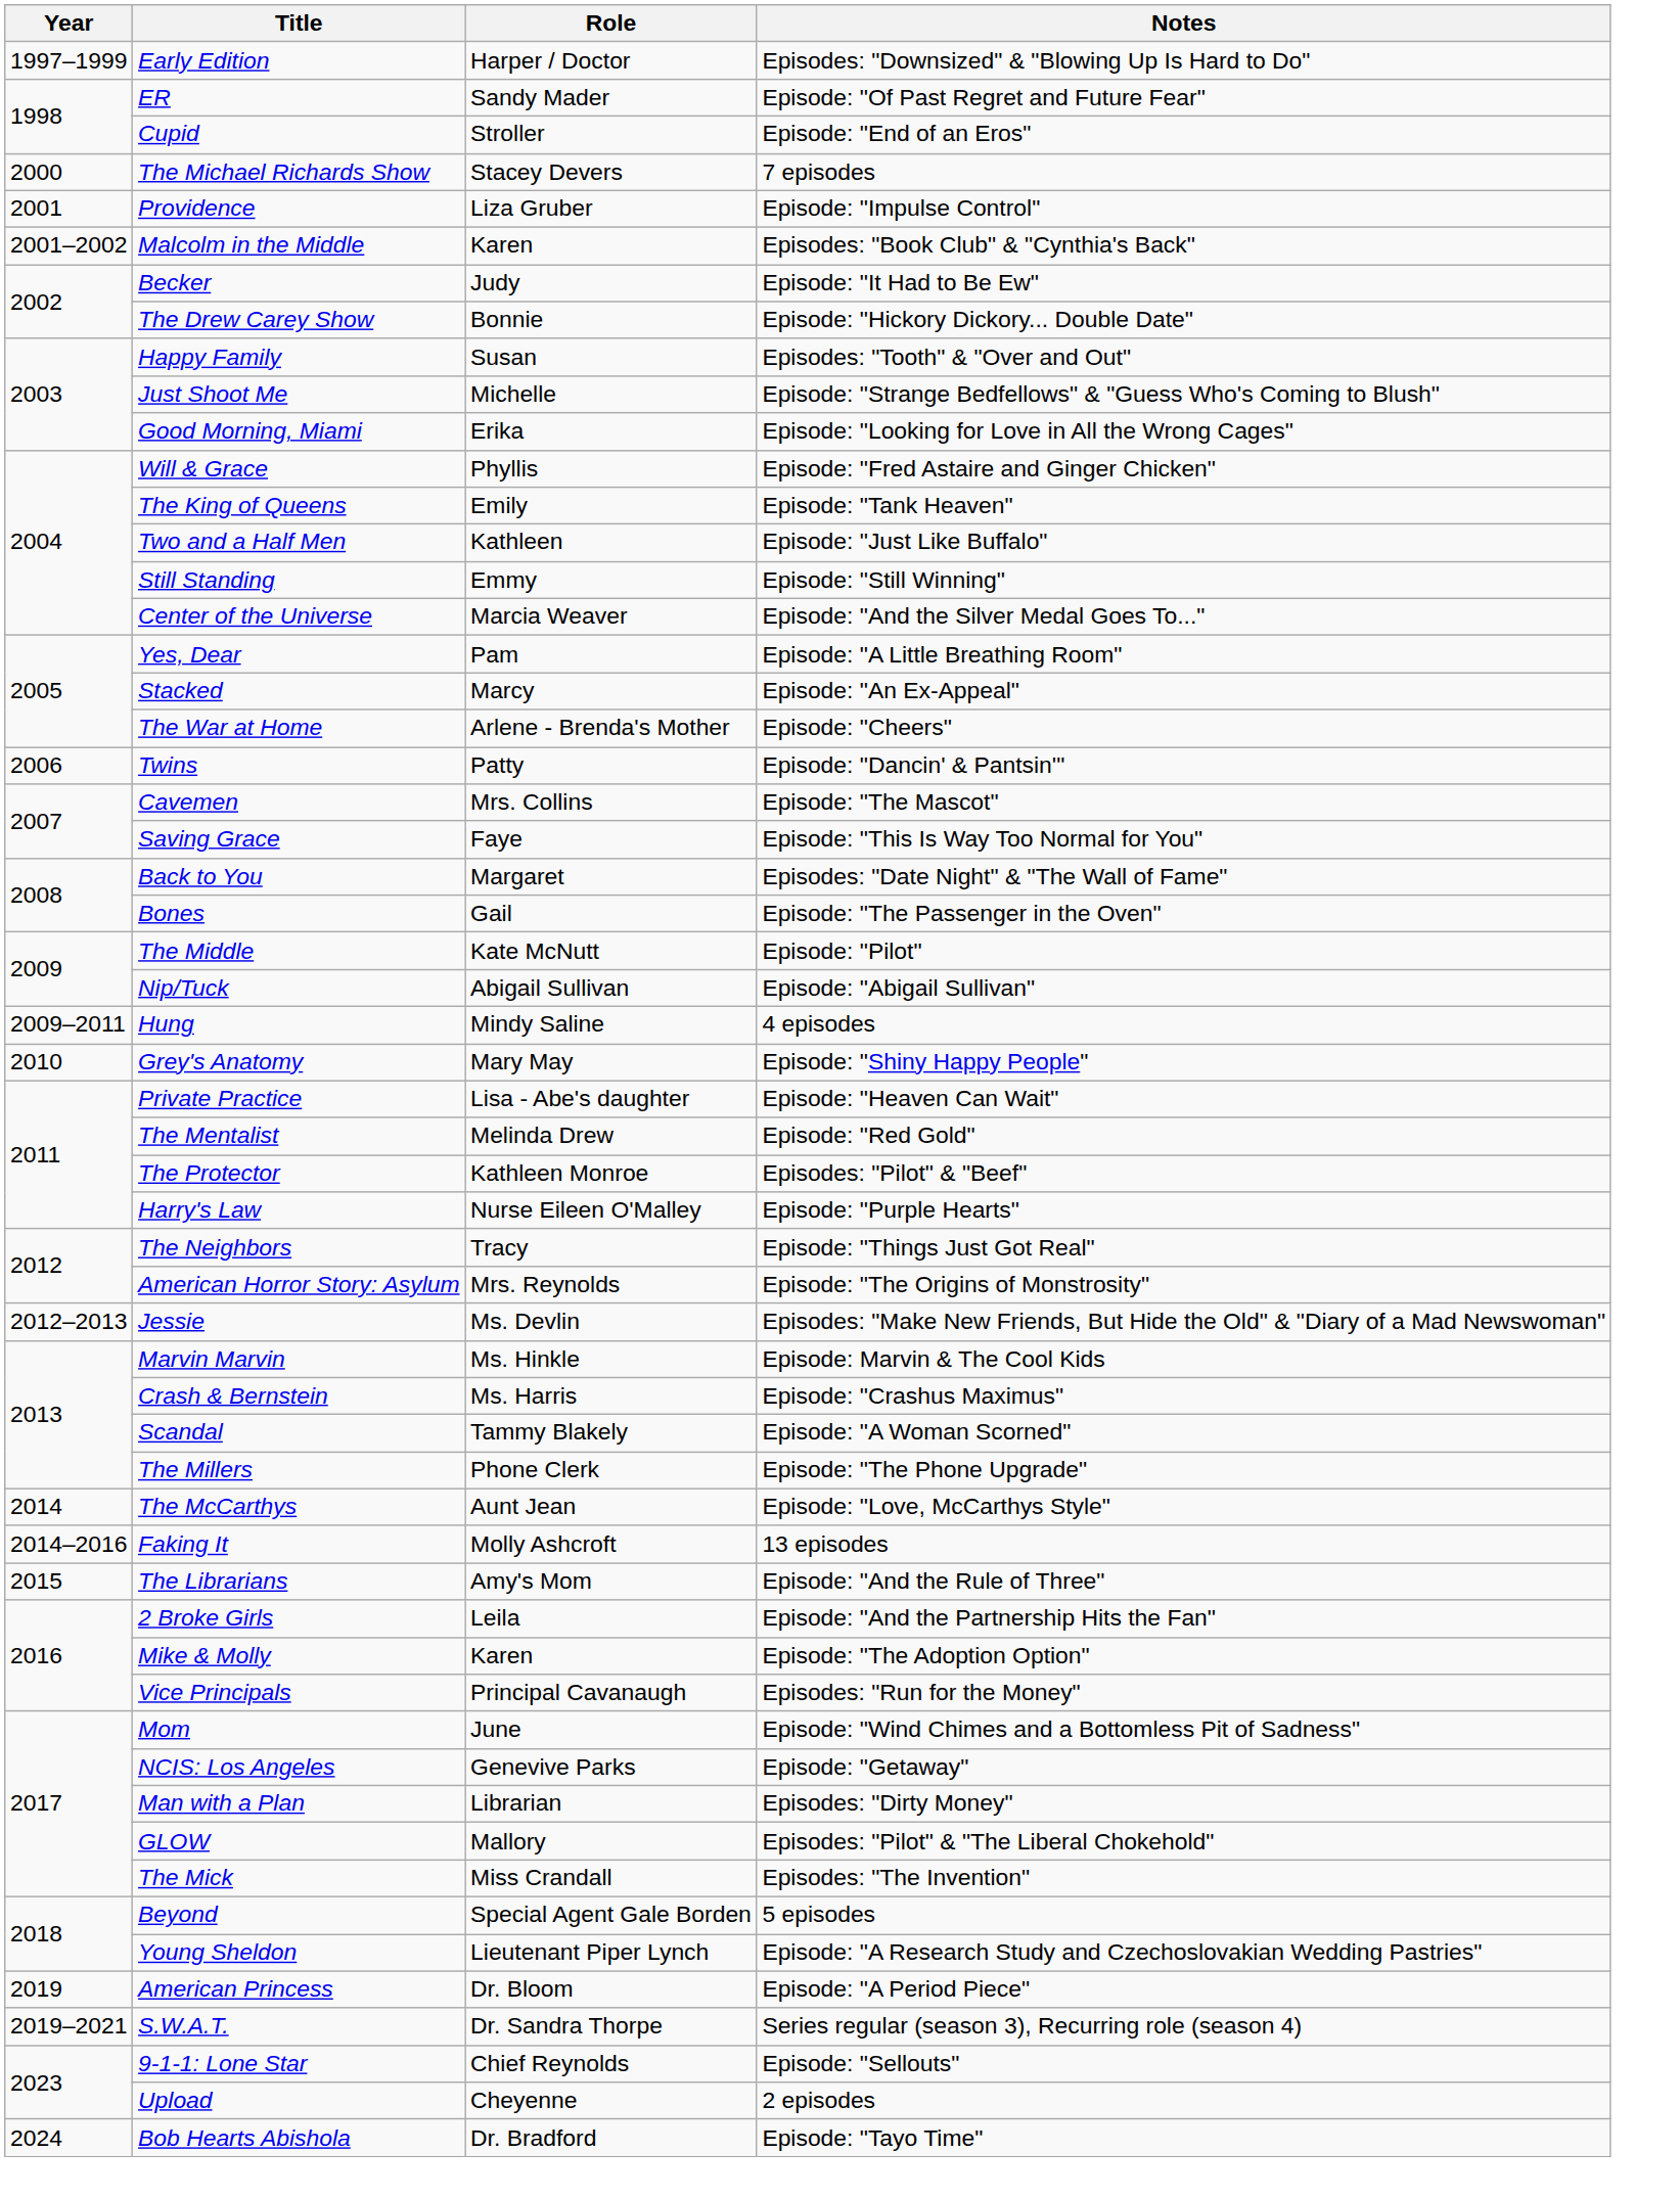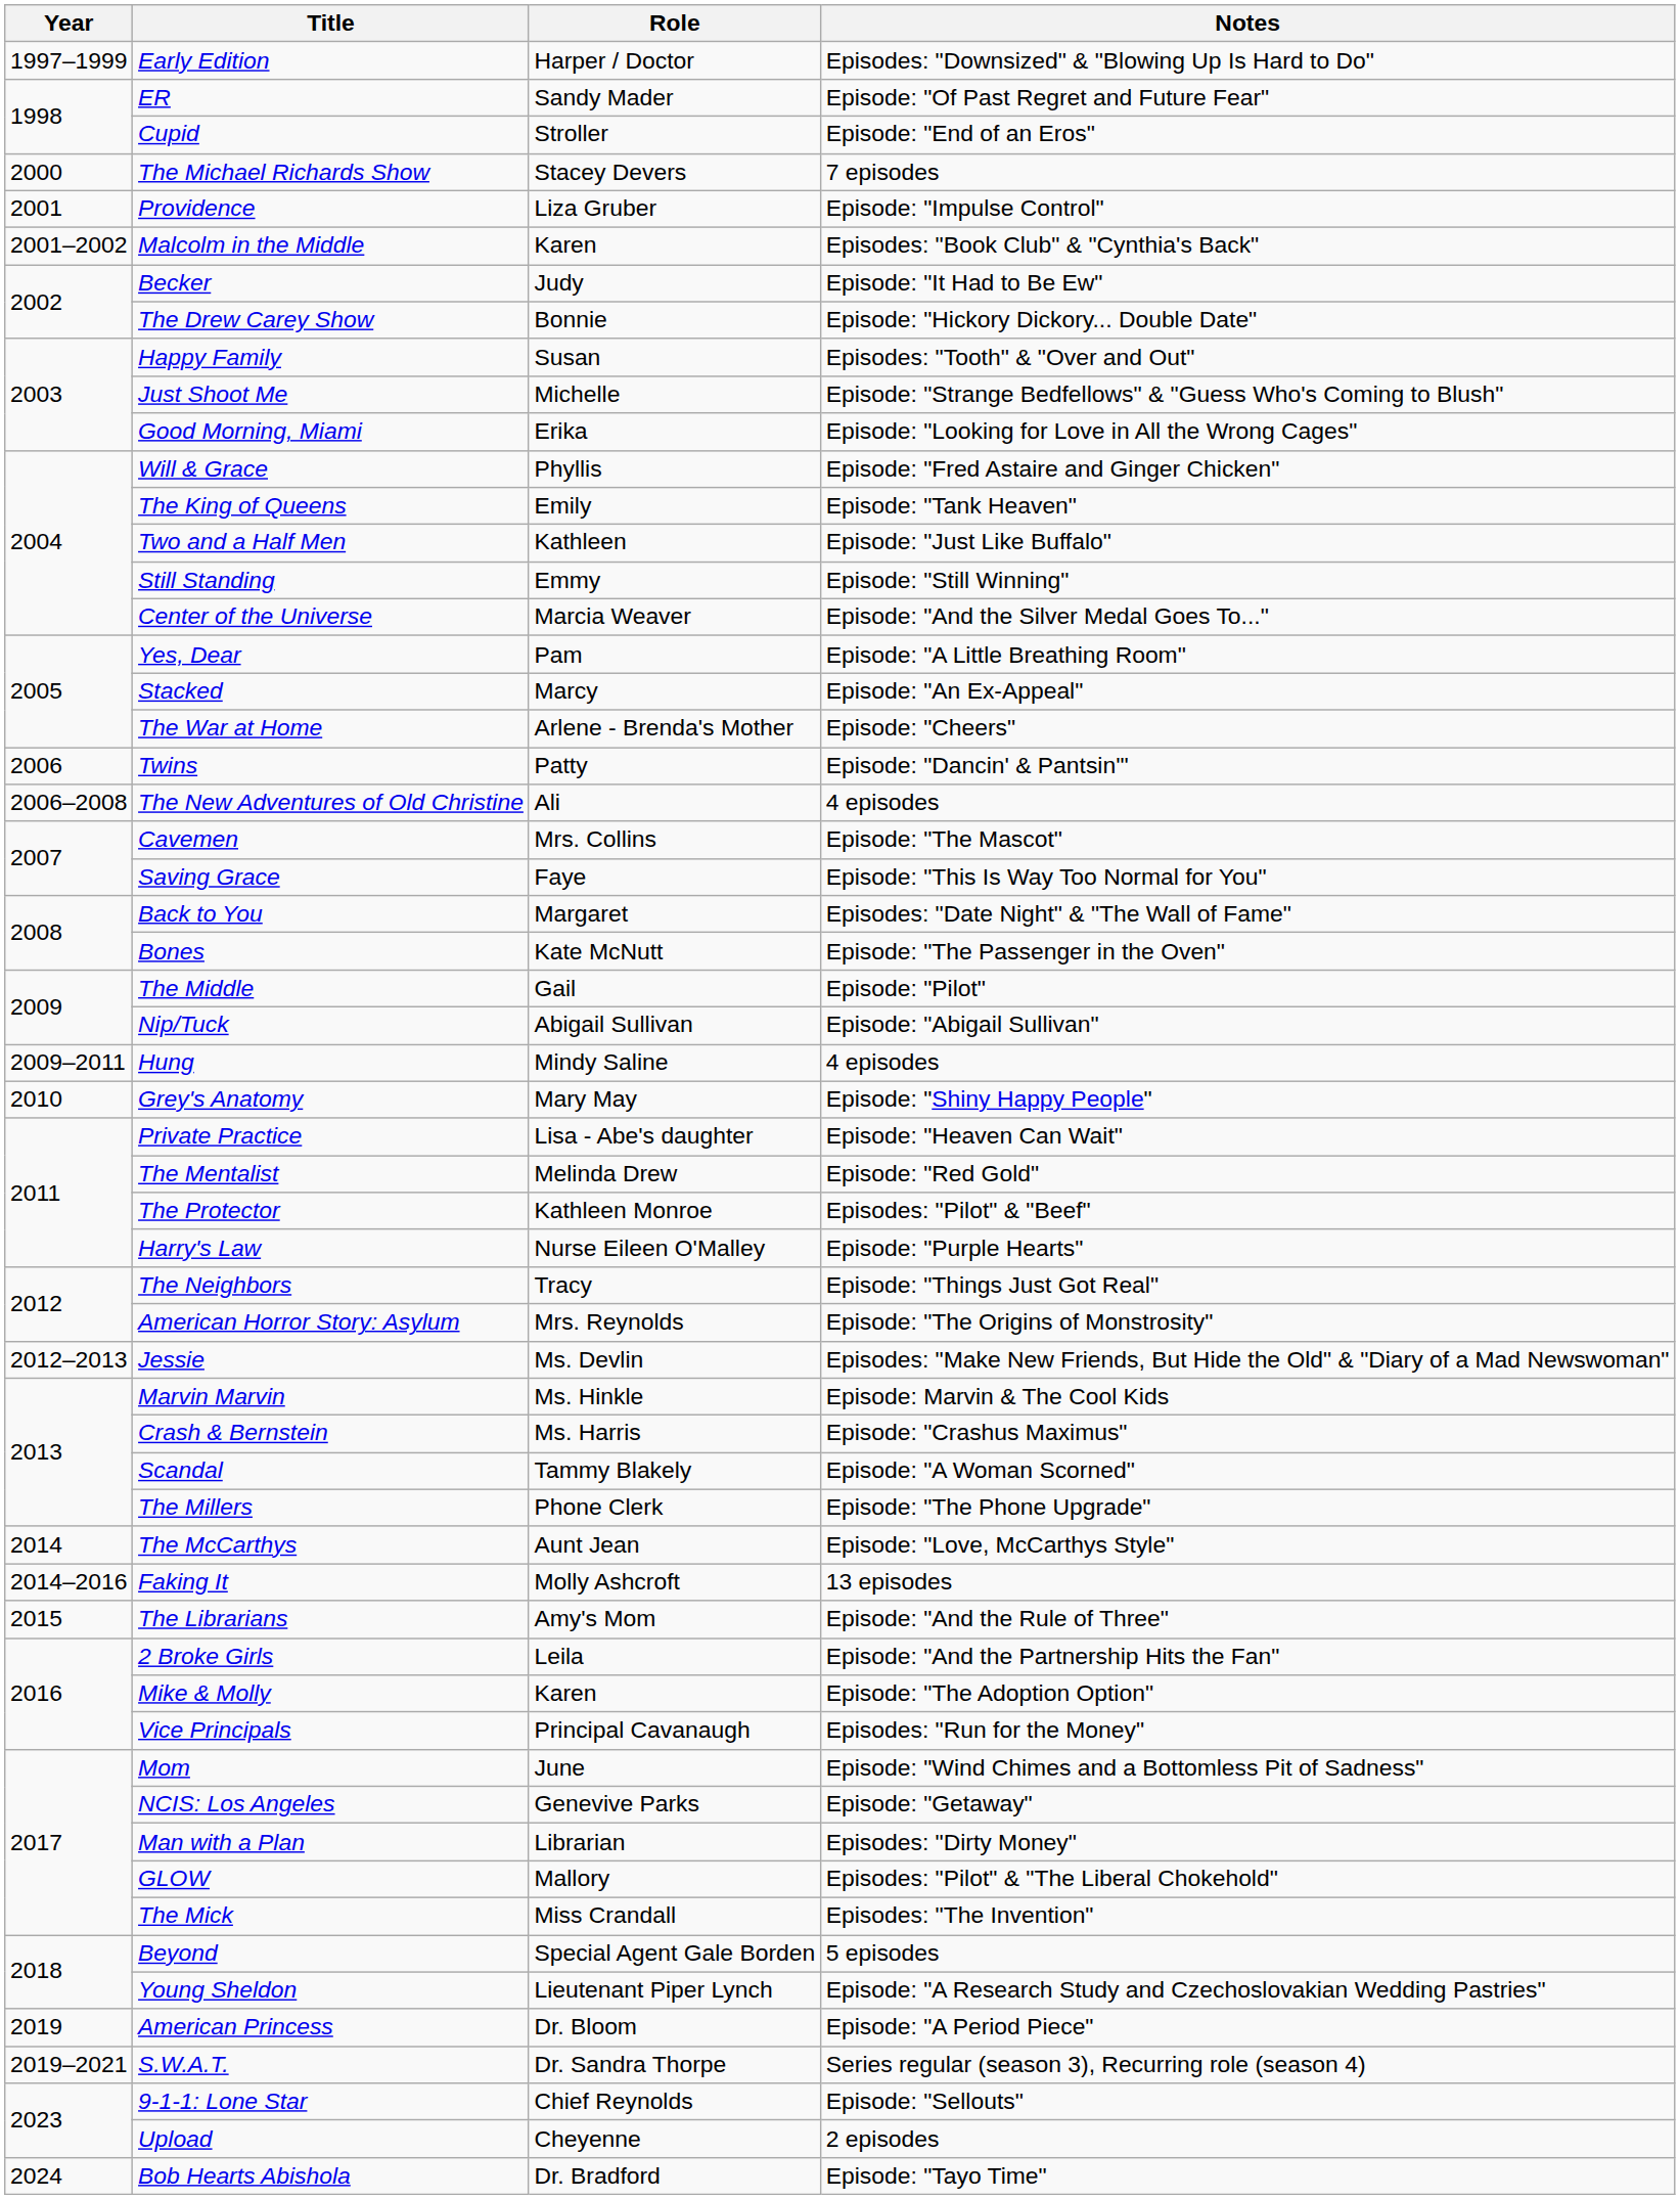+ row: 2006–2008 | The New Adventures of Old Christine | Ali | 4 episodes
Bones | Role: Gail -> Kate McNutt
The Middle | Role: Kate McNutt -> Gail
